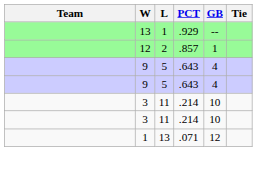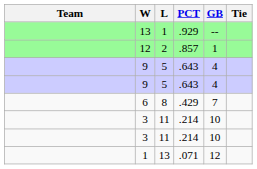+ row: 6 | 8 | .429 | 7
